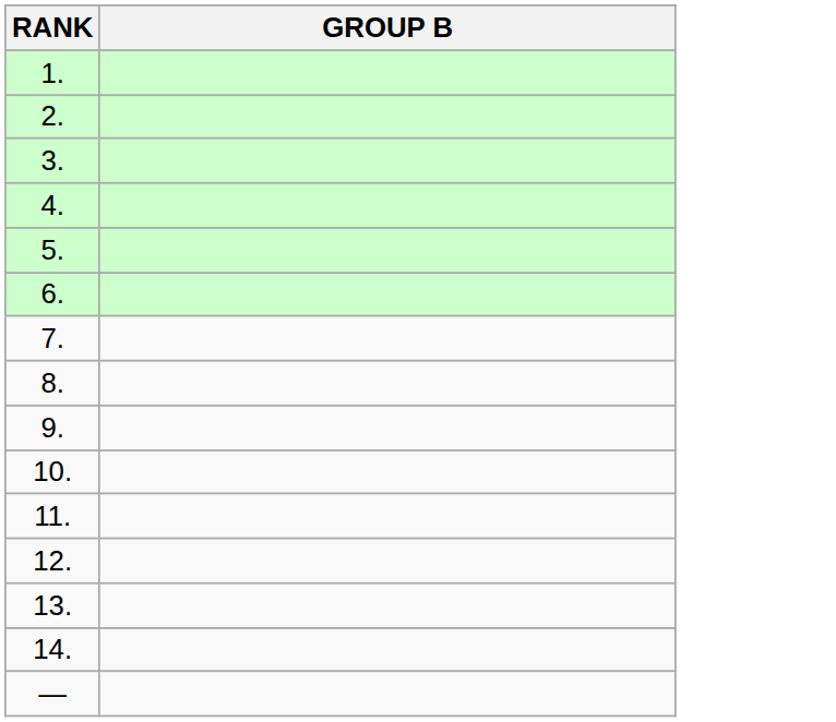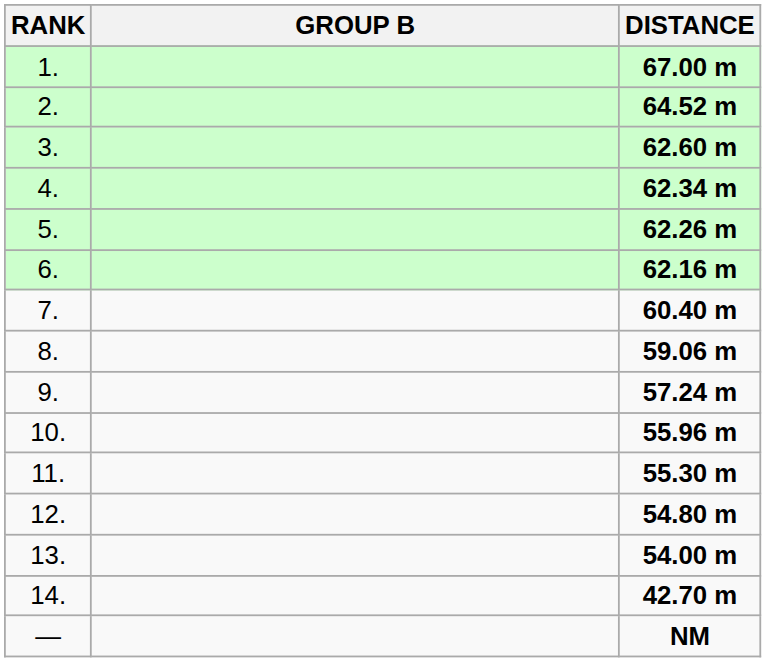+ column: DISTANCE | 67.00 m | 64.52 m | 62.60 m | 62.34 m | 62.26 m | 62.16 m | 60.40 m | 59.06 m | 57.24 m | 55.96 m | 55.30 m | 54.80 m | 54.00 m | 42.70 m | NM
